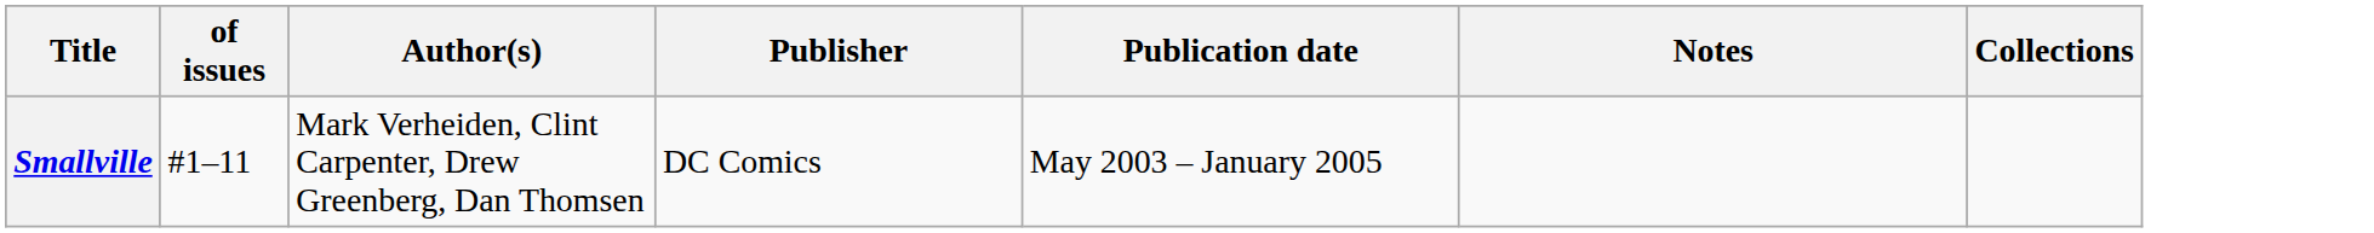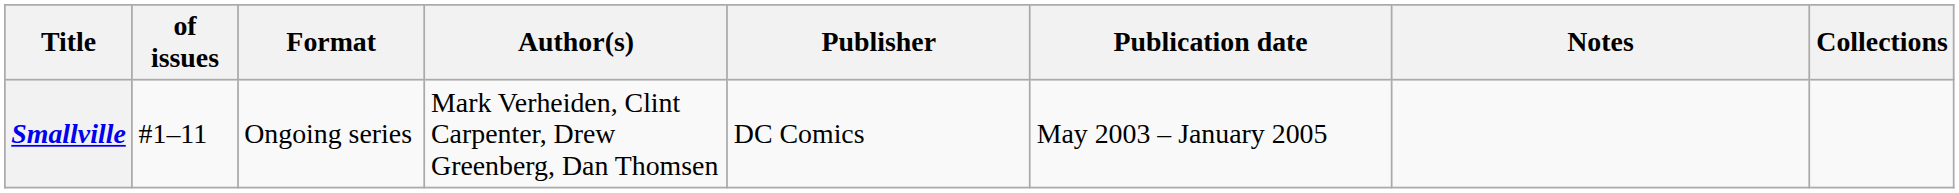+ column: Format | Ongoing series
